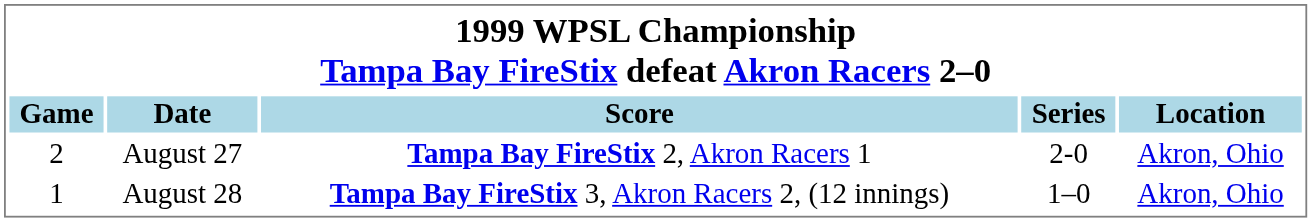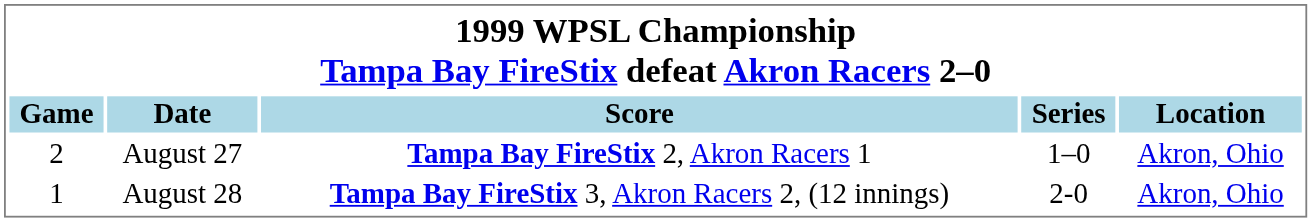August 27 | Series: 2-0 -> 1–0
August 28 | Series: 1–0 -> 2-0
